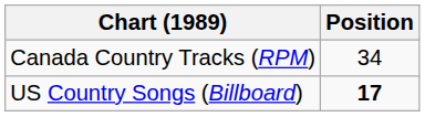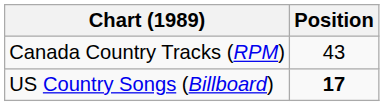Canada Country Tracks (RPM) | Position: 34 -> 43
